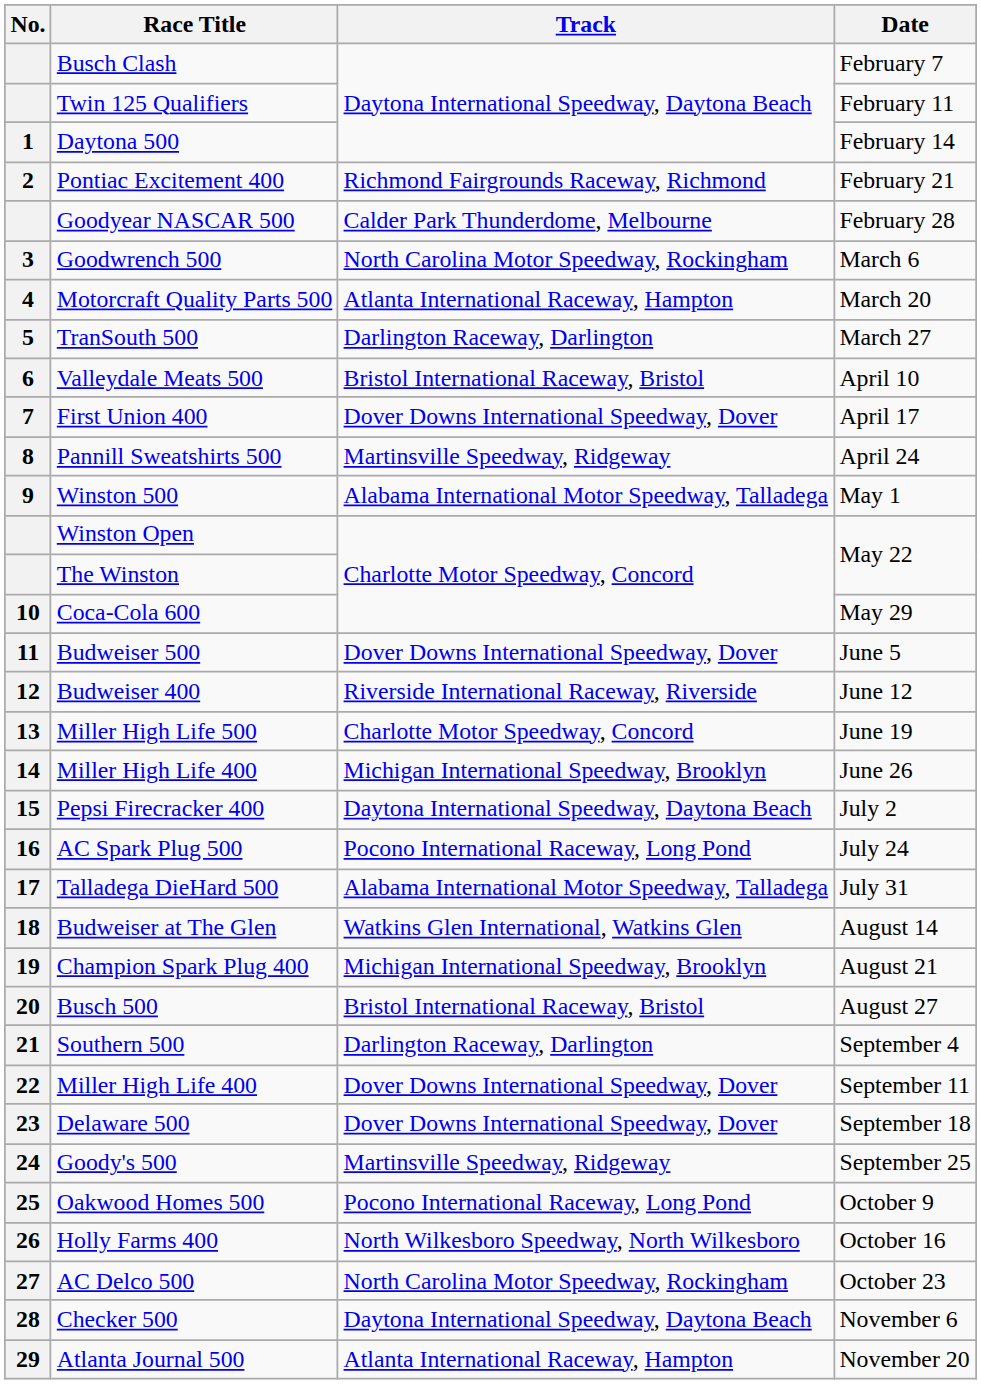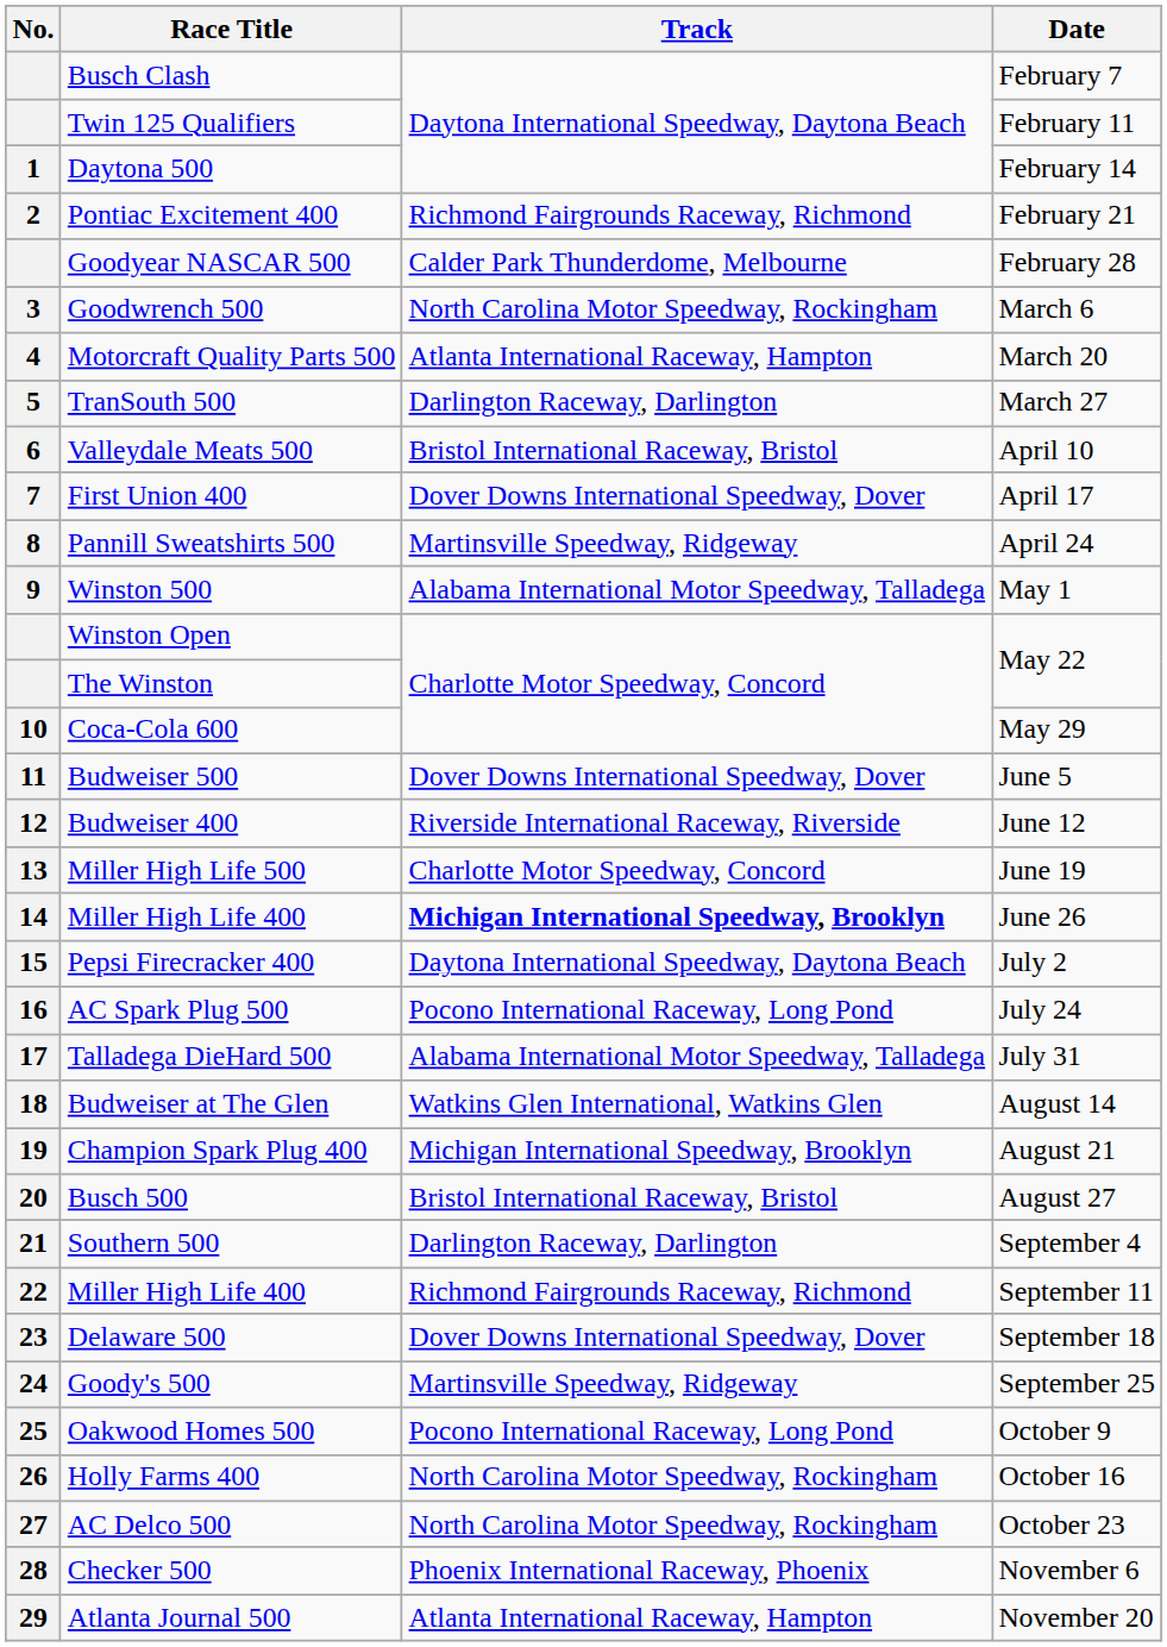Miller High Life 400 / June 26 | Track: normal -> bold
Miller High Life 400 / September 11 | Track: Dover Downs International Speedway, Dover -> Richmond Fairgrounds Raceway, Richmond
Holly Farms 400 | Track: North Wilkesboro Speedway, North Wilkesboro -> North Carolina Motor Speedway, Rockingham
Checker 500 | Track: Daytona International Speedway, Daytona Beach -> Phoenix International Raceway, Phoenix
